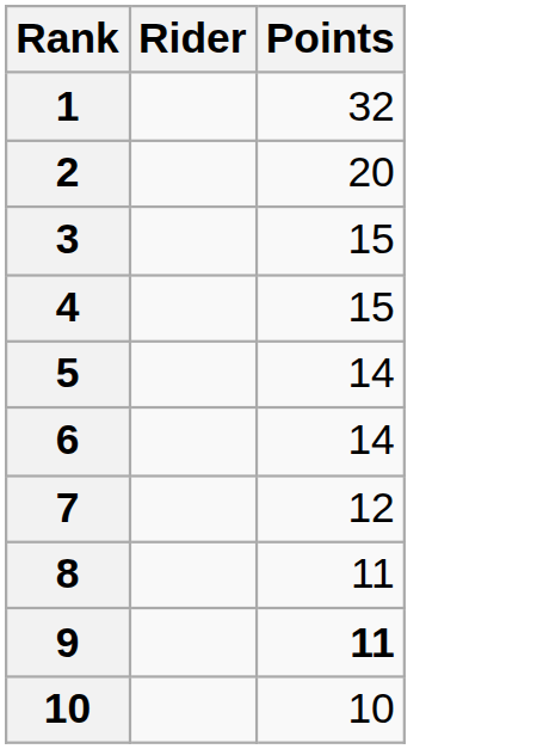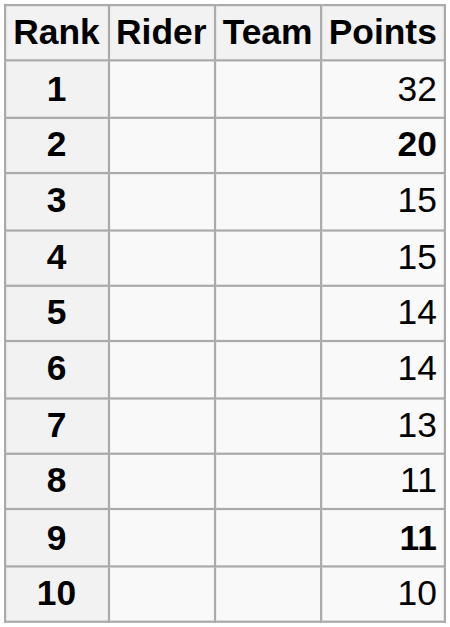+ column: Team
2 | Points: normal -> bold
7 | Points: 12 -> 13
